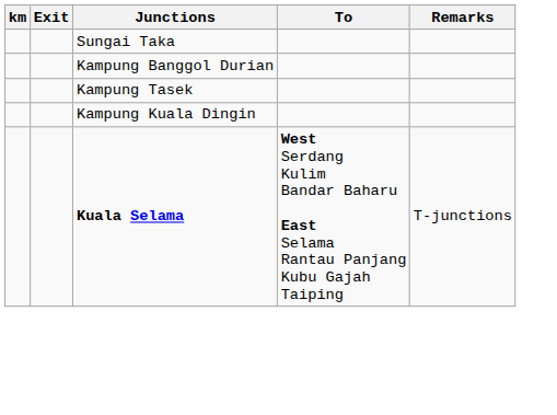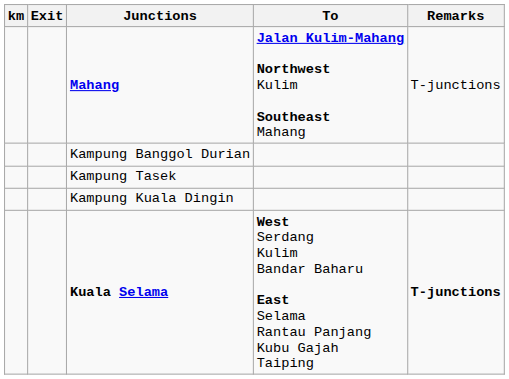+ row: Mahang | Jalan Kulim-Mahang Northwest Kulim Southeast Mahang | T-junctions
- row: Sungai Taka
Kuala Selama | Remarks: normal -> bold
